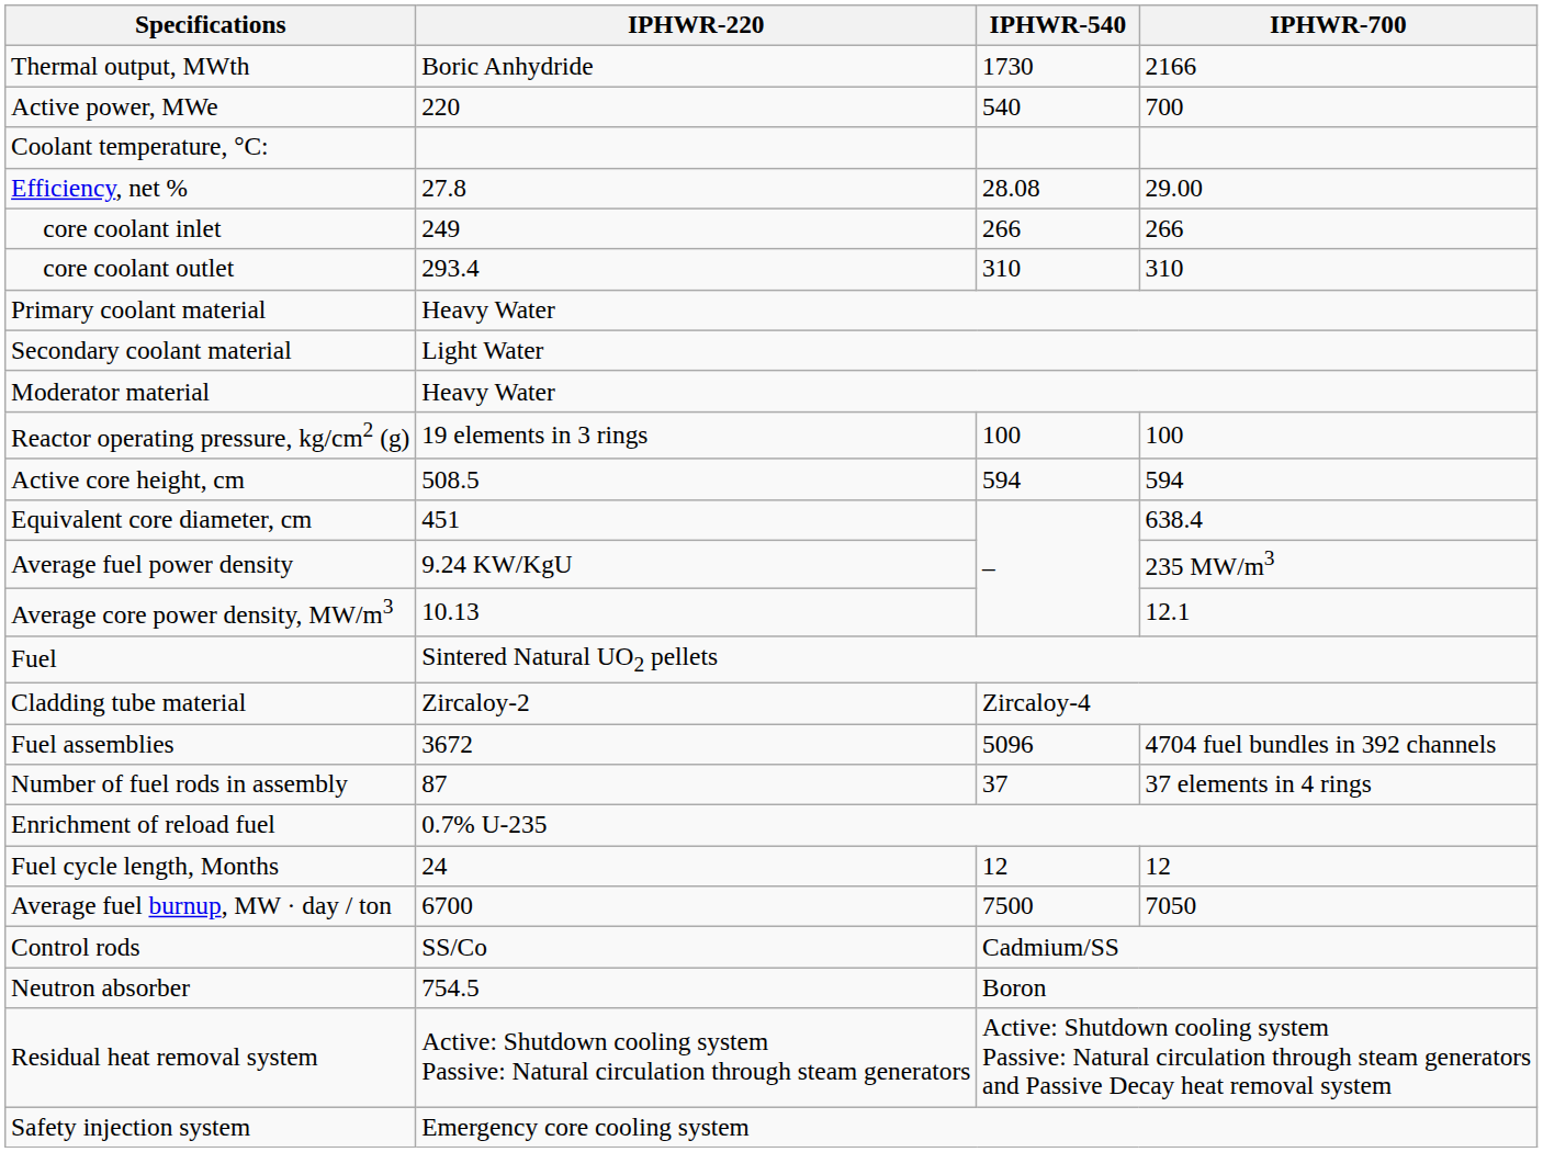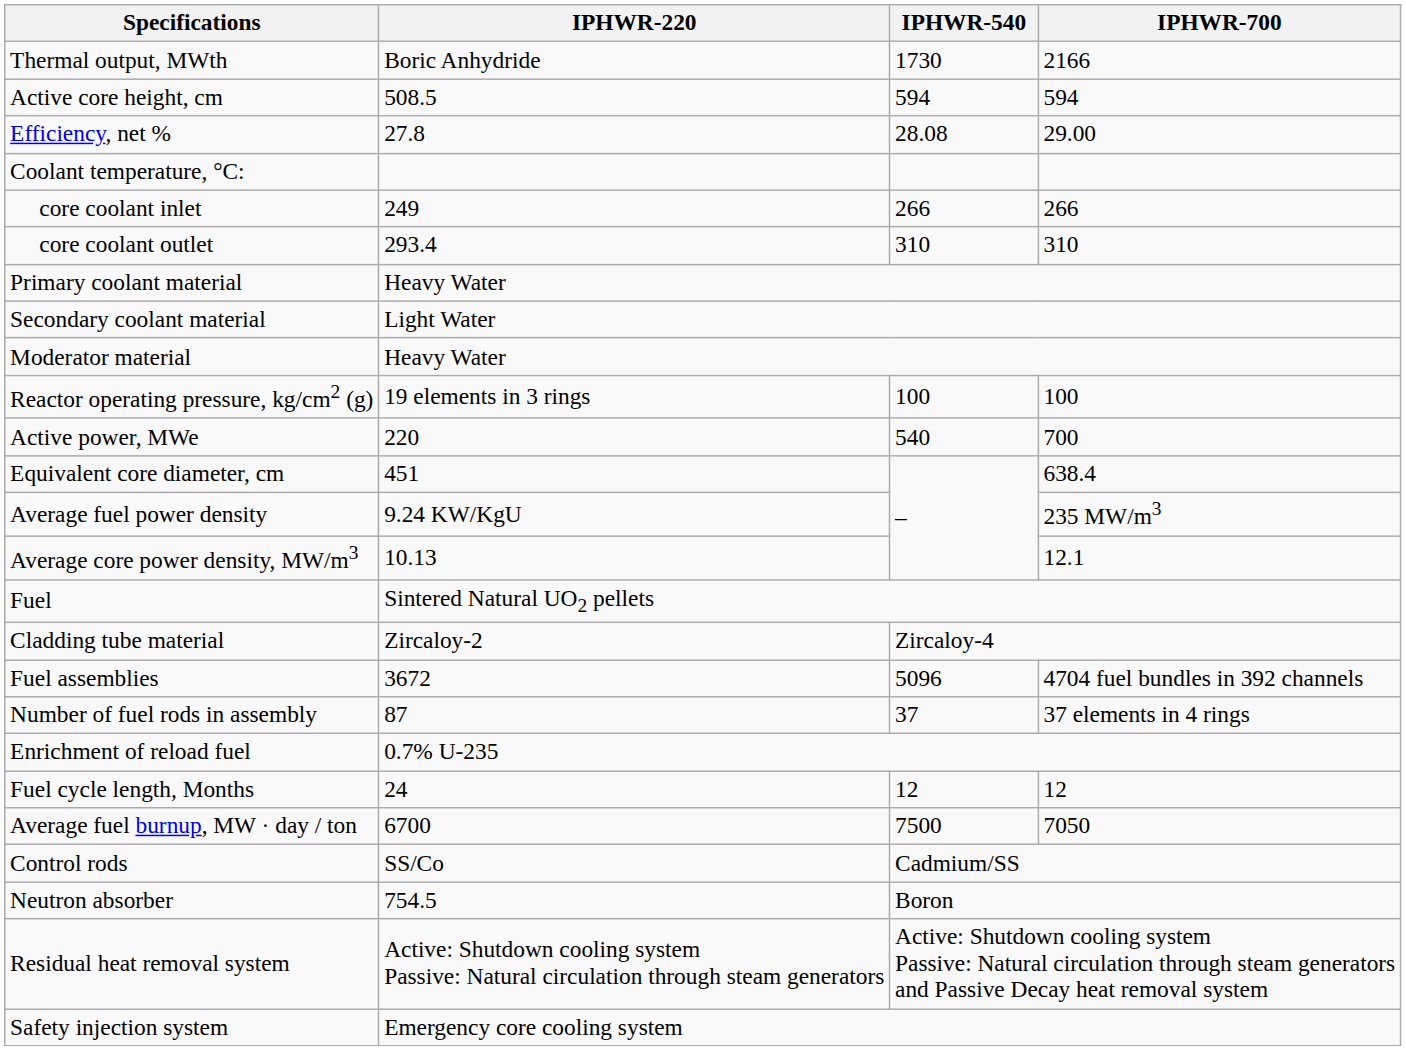rows swapped: Active power, MWe <-> Active core height, cm
rows swapped: Efficiency, net % <-> Coolant temperature, °C:
